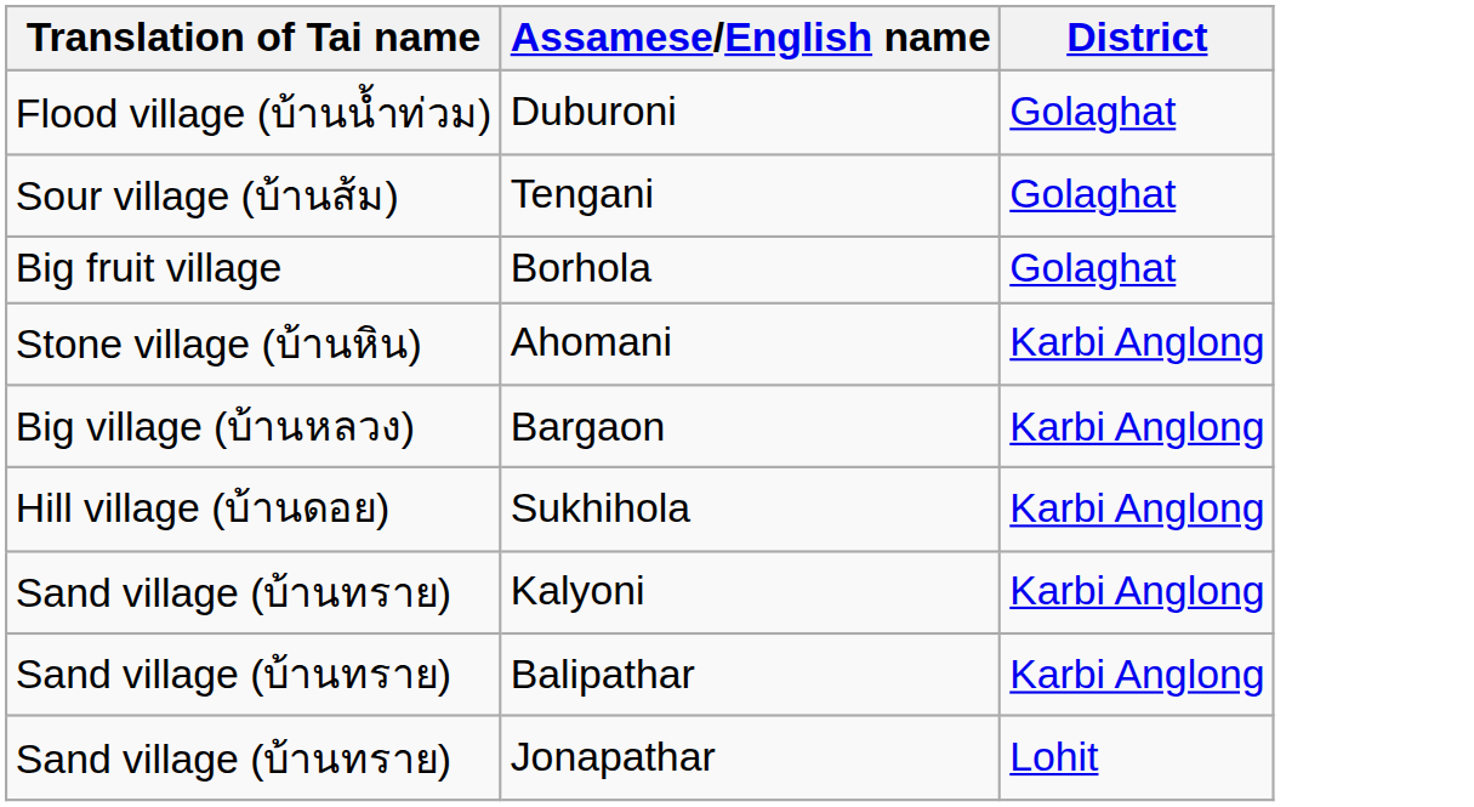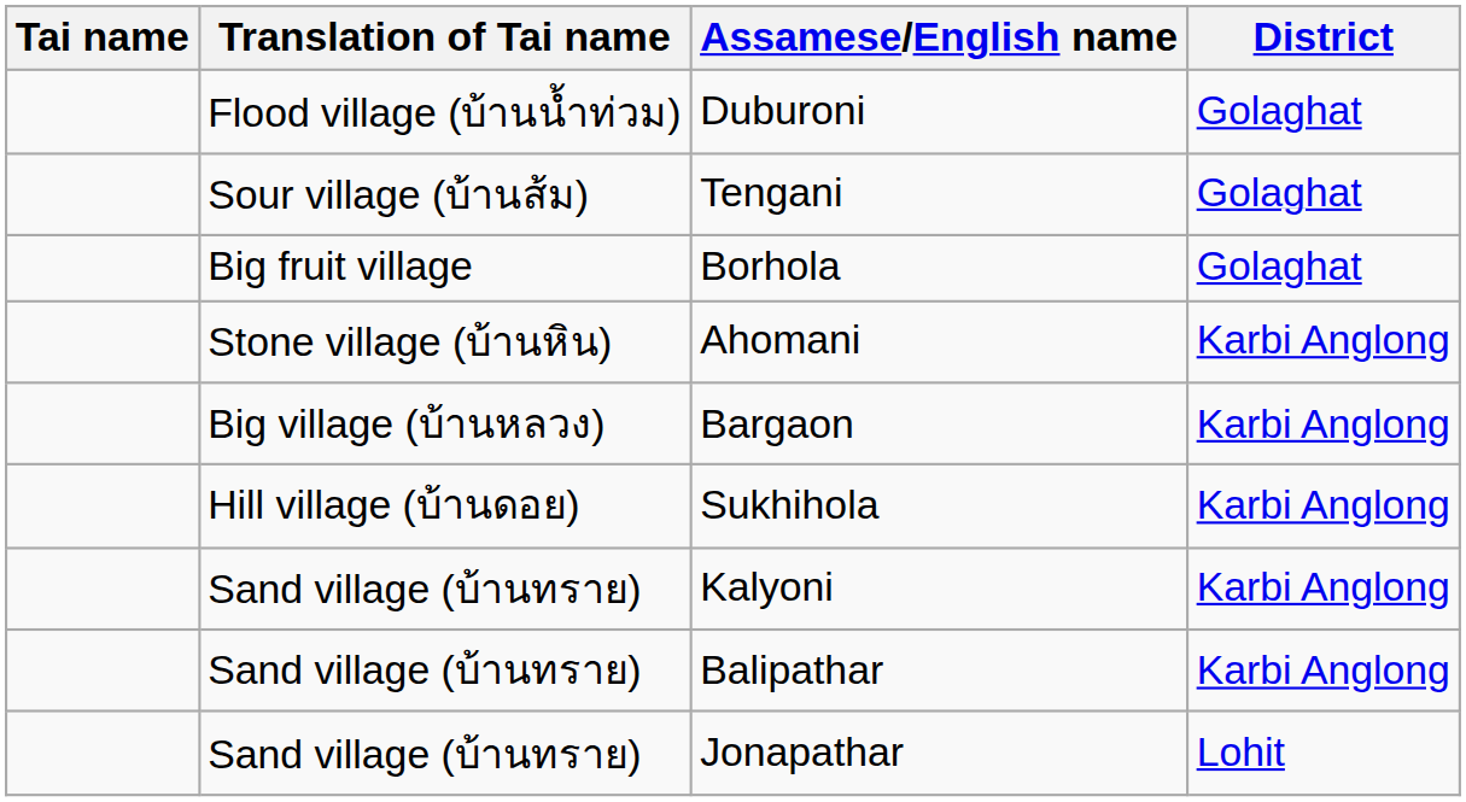+ column: Tai name
